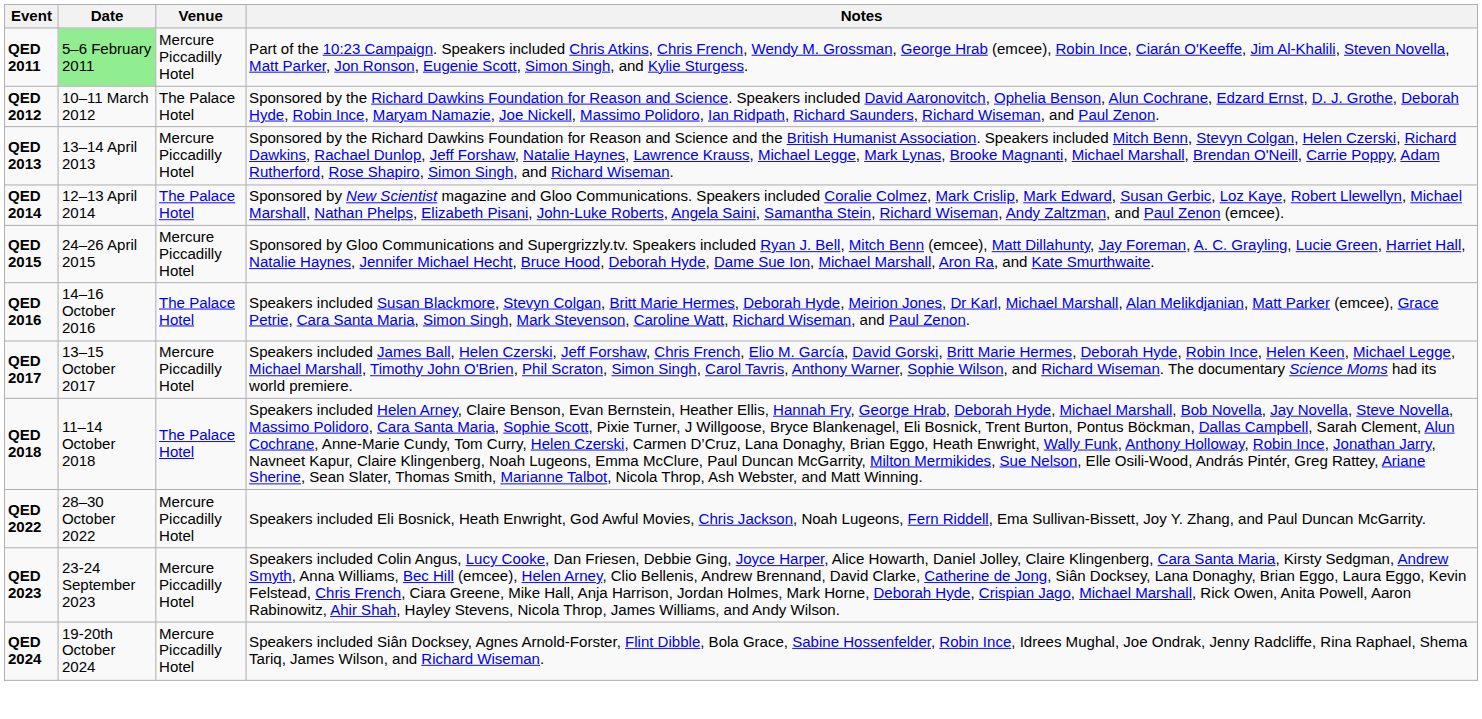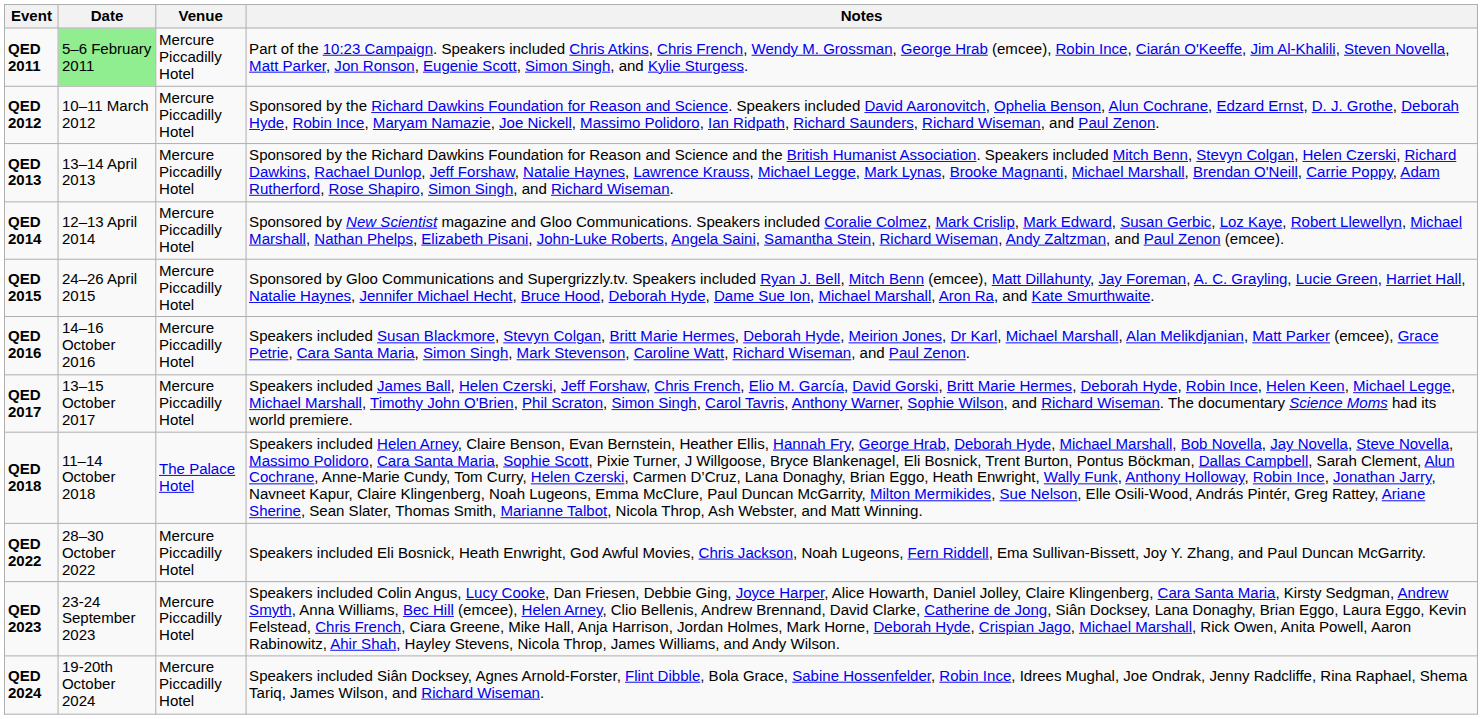QED 2012 | Venue: The Palace Hotel -> Mercure Piccadilly Hotel
QED 2014 | Venue: The Palace Hotel -> Mercure Piccadilly Hotel
QED 2016 | Venue: The Palace Hotel -> Mercure Piccadilly Hotel
